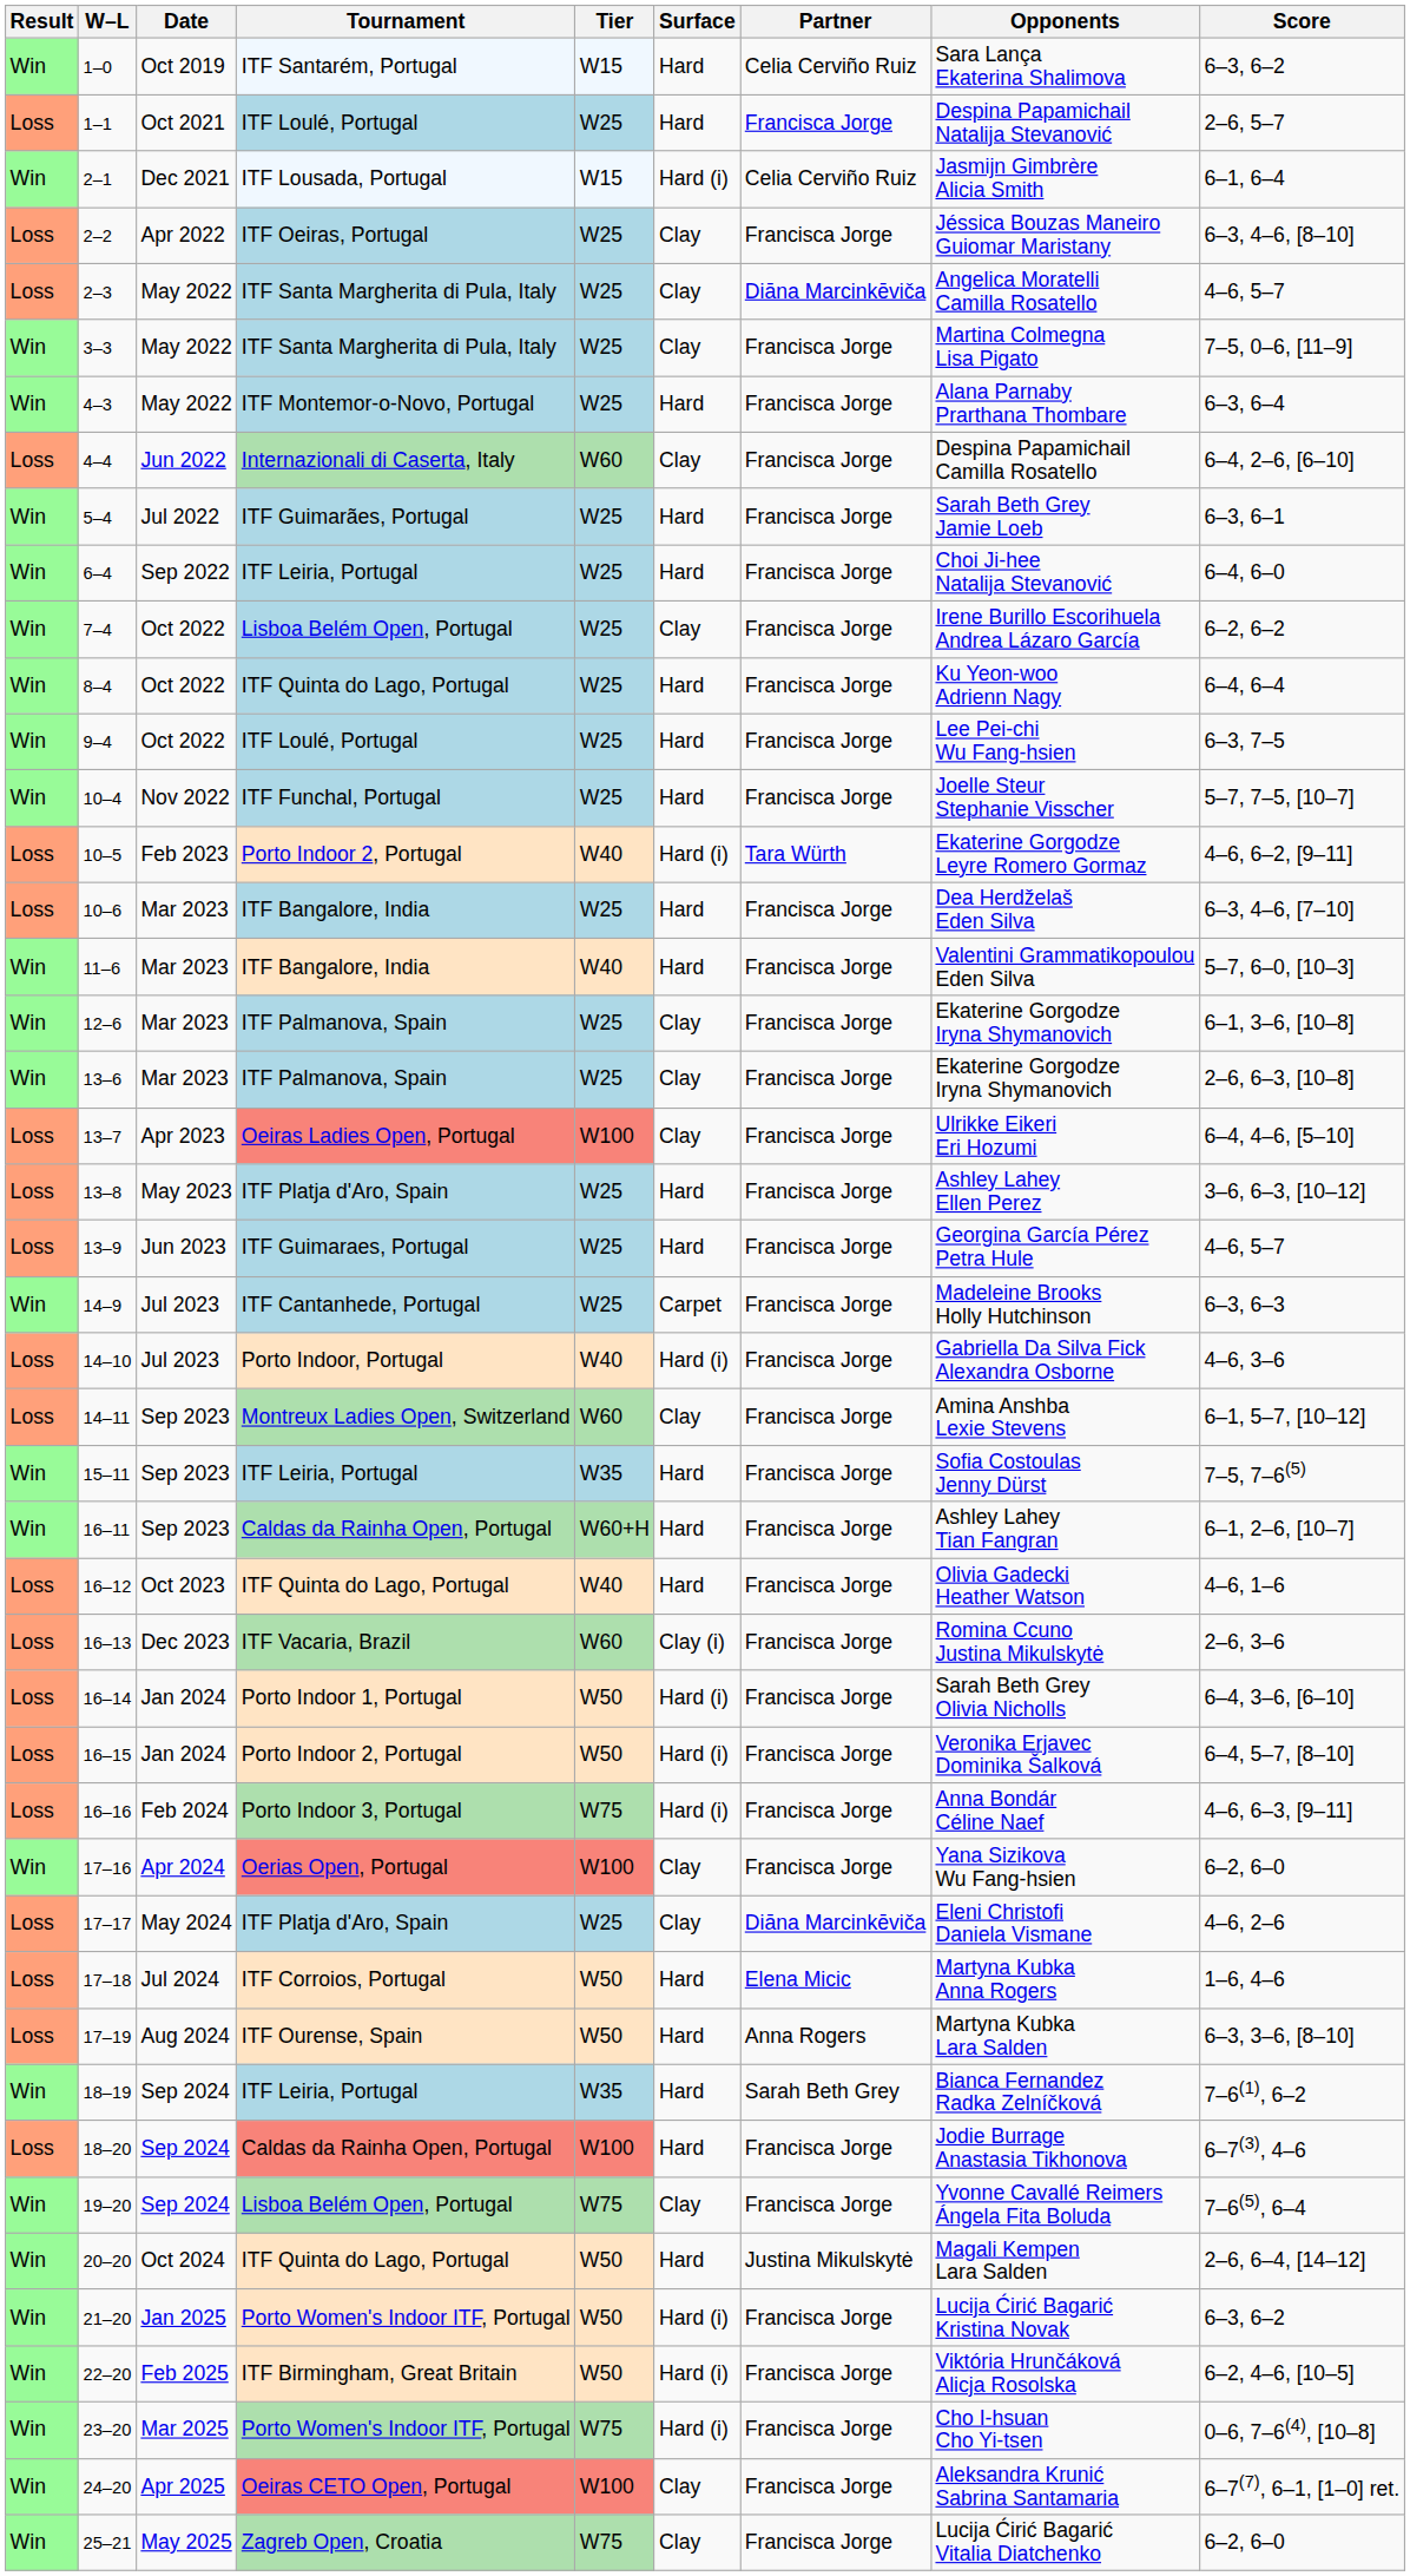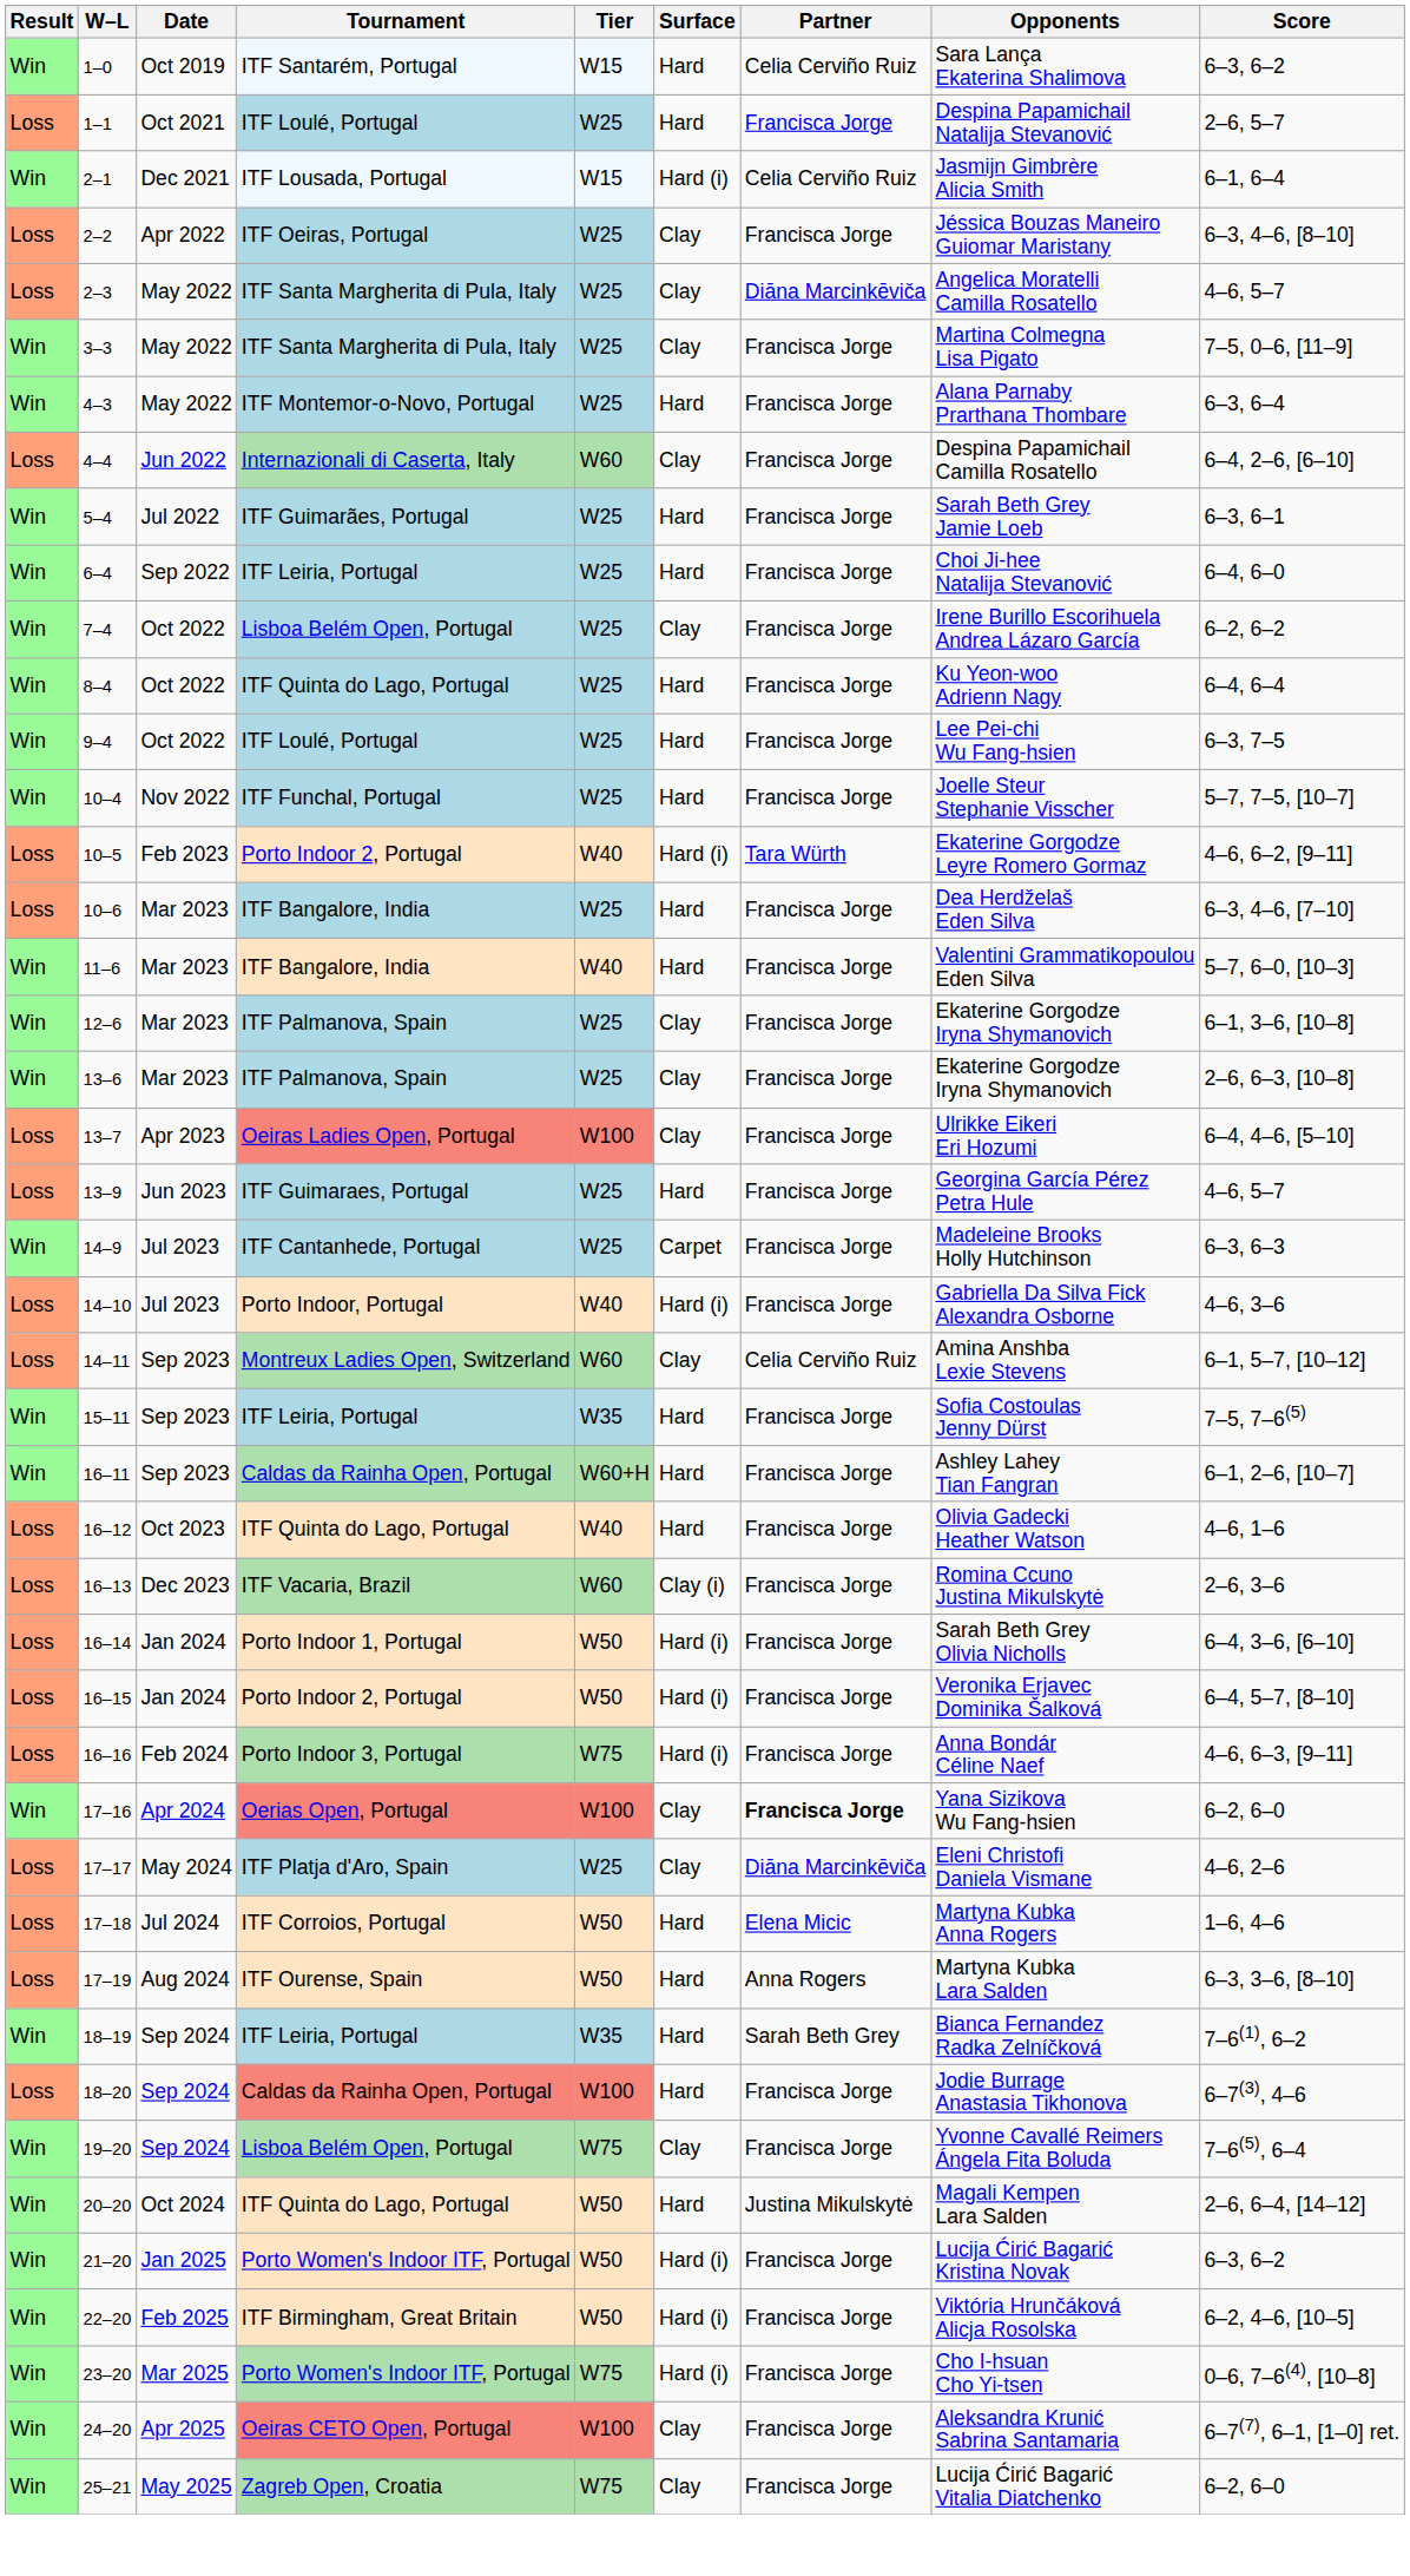- row: Loss | 13–8 | May 2023 | ITF Platja d'Aro, Spain | W25 | Hard | Francisca Jorge | Ashley Lahey Ellen Perez | 3–6, 6–3, [10–12]
14–11 | Partner: Francisca Jorge -> Celia Cerviño Ruiz
17–16 | Partner: normal -> bold
